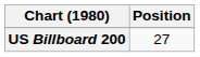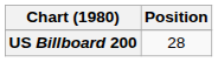US Billboard 200 | Position: 27 -> 28
